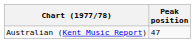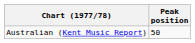Australian (Kent Music Report) | Peak position: 47 -> 50
